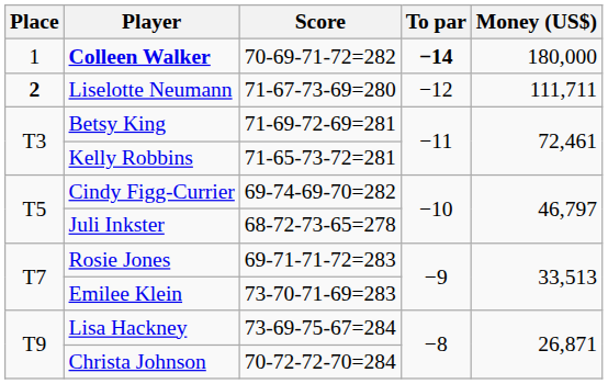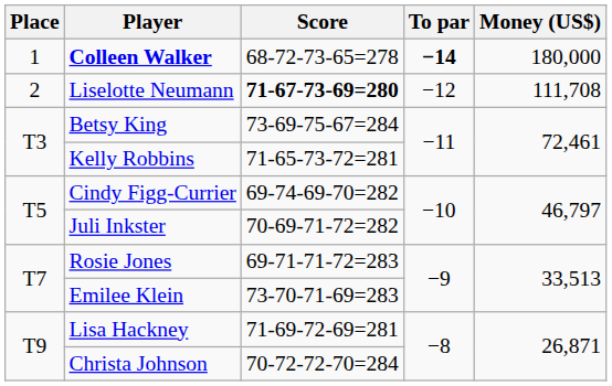Colleen Walker | Score: 70-69-71-72=282 -> 68-72-73-65=278
Liselotte Neumann | Place: bold -> normal
Liselotte Neumann | Score: normal -> bold
Liselotte Neumann | Money (US$): 111,711 -> 111,708
Betsy King | Score: 71-69-72-69=281 -> 73-69-75-67=284
Juli Inkster | Score: 68-72-73-65=278 -> 70-69-71-72=282
Lisa Hackney | Score: 73-69-75-67=284 -> 71-69-72-69=281
